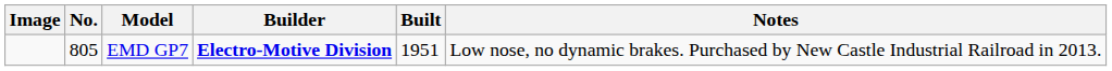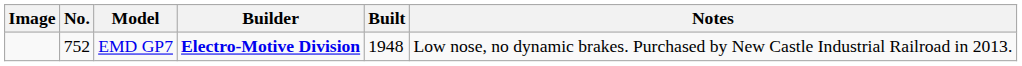EMD GP7 | No.: 805 -> 752
EMD GP7 | Built: 1951 -> 1948
